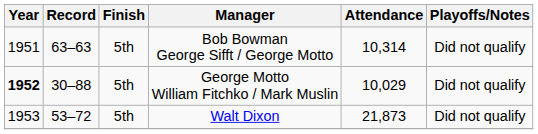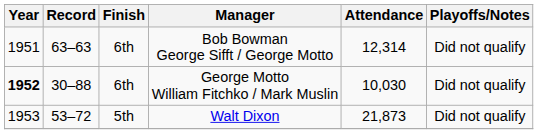Bob Bowman George Sifft / George Motto | Finish: 5th -> 6th
Bob Bowman George Sifft / George Motto | Attendance: 10,314 -> 12,314
George Motto William Fitchko / Mark Muslin | Finish: 5th -> 6th
George Motto William Fitchko / Mark Muslin | Attendance: 10,029 -> 10,030
